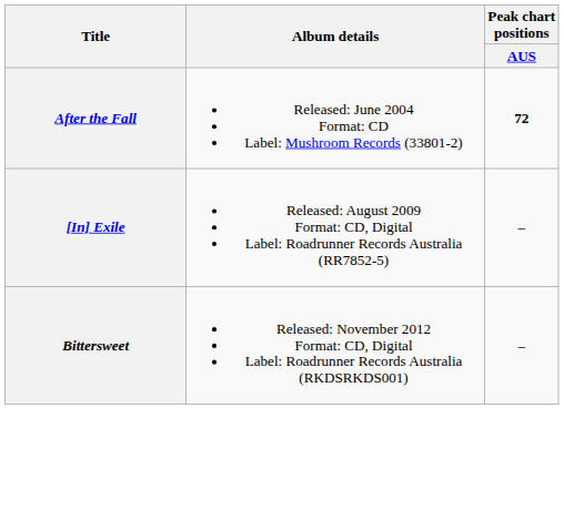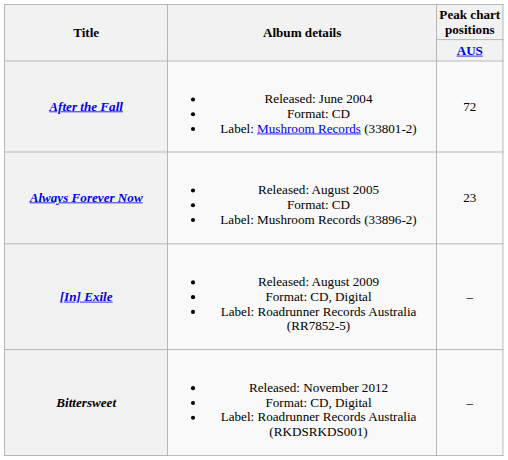After the Fall | Peak chart positions / AUS: bold -> normal
+ row: Always Forever Now | Released: August 2005 Format: CD Label: Mushroom Records (33896-2) | 23
